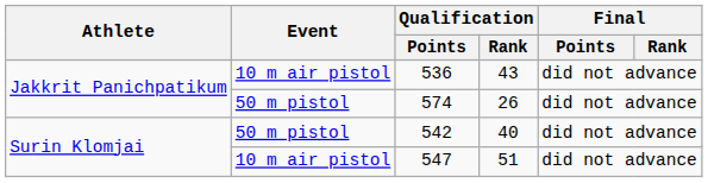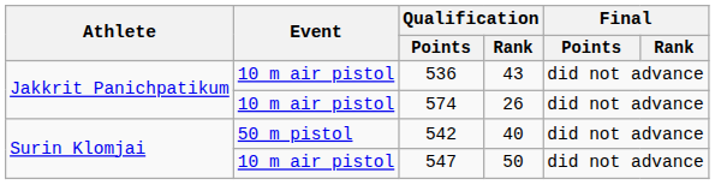574 | Event: 50 m pistol -> 10 m air pistol
547 | Qualification / Rank: 51 -> 50
